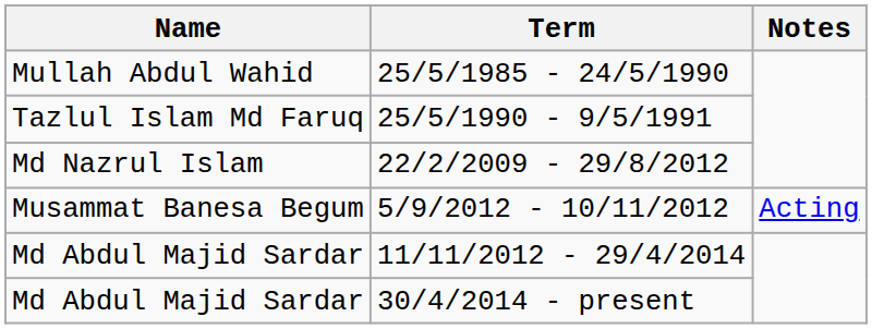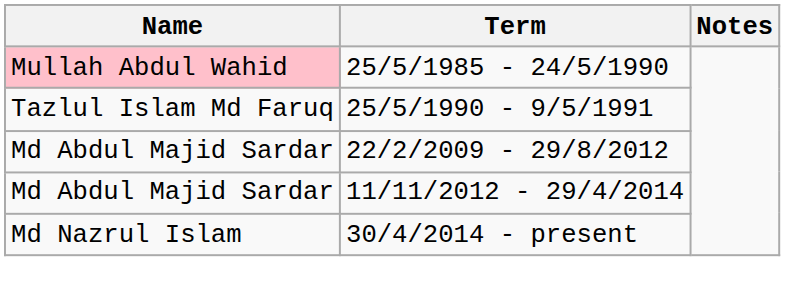25/5/1985 - 24/5/1990 | Name: no background -> pink background
22/2/2009 - 29/8/2012 | Name: Md Nazrul Islam -> Md Abdul Majid Sardar
- row: Musammat Banesa Begum | 5/9/2012 - 10/11/2012 | Acting
30/4/2014 - present | Name: Md Abdul Majid Sardar -> Md Nazrul Islam
